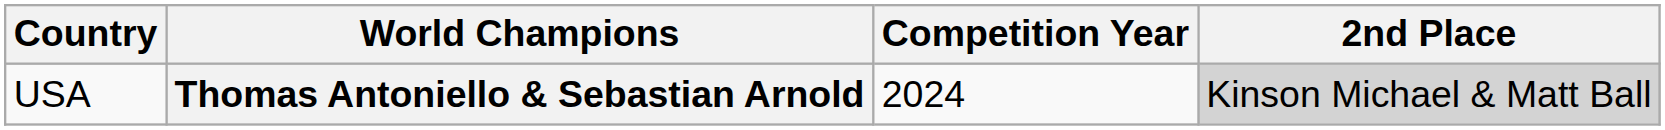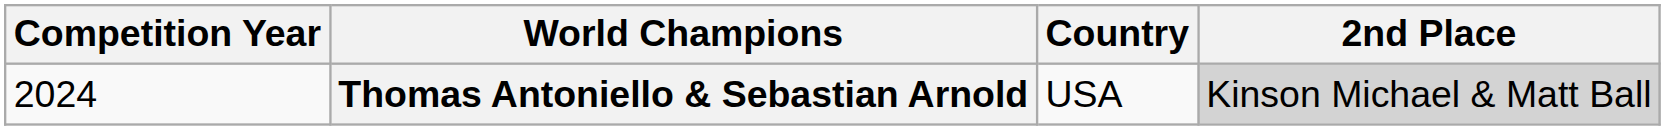columns swapped: Competition Year <-> Country
